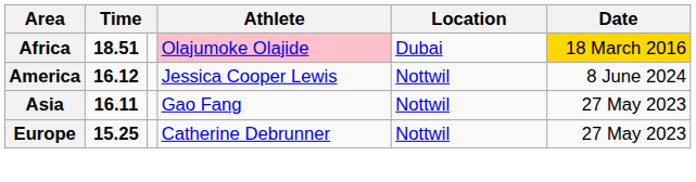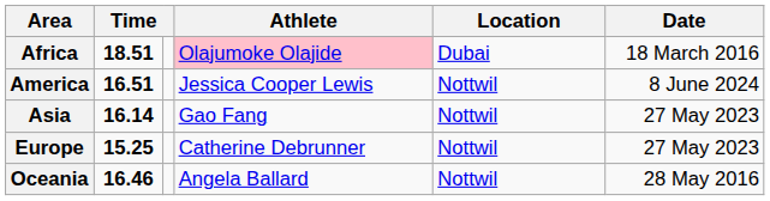Africa | Date: gold background -> no background
America | column 2: 16.12 -> 16.51
Asia | column 2: 16.11 -> 16.14
+ row: Oceania | 16.46 | Angela Ballard | Nottwil | 28 May 2016
